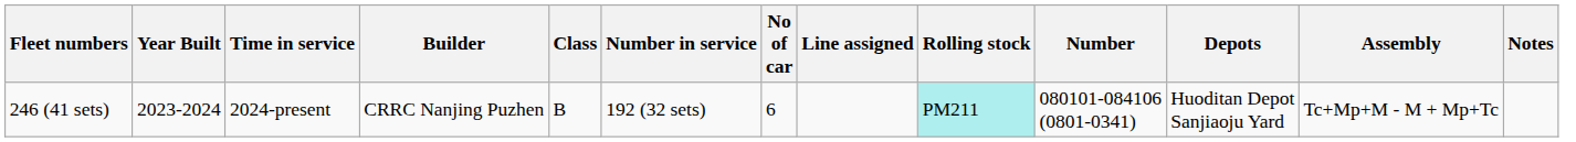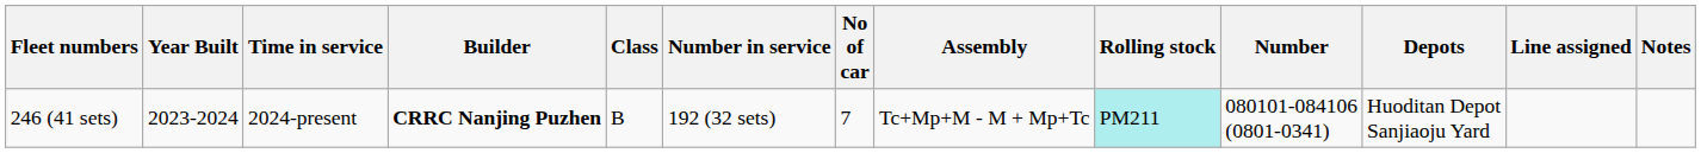columns swapped: Assembly <-> Line assigned
246 (41 sets) | Builder: normal -> bold
246 (41 sets) | No of car: 6 -> 7
